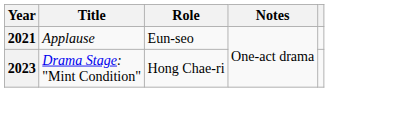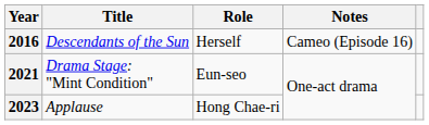+ row: 2016 | Descendants of the Sun | Herself | Cameo (Episode 16)
2021 | Title: Applause -> Drama Stage: "Mint Condition"
2023 | Title: Drama Stage: "Mint Condition" -> Applause
